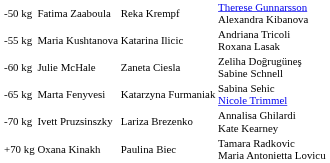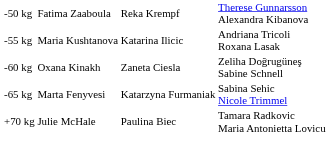-60 kg | column 2: Julie McHale -> Oxana Kinakh
- row: -70 kg | Ivett Pruzsinszky | Lariza Brezenko | Annalisa Ghilardi Kate Kearney
+70 kg | column 2: Oxana Kinakh -> Julie McHale
